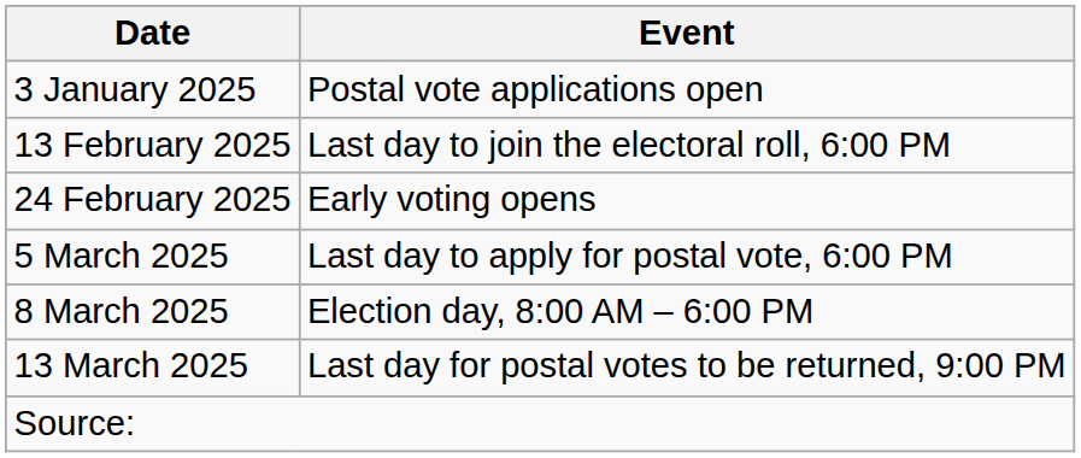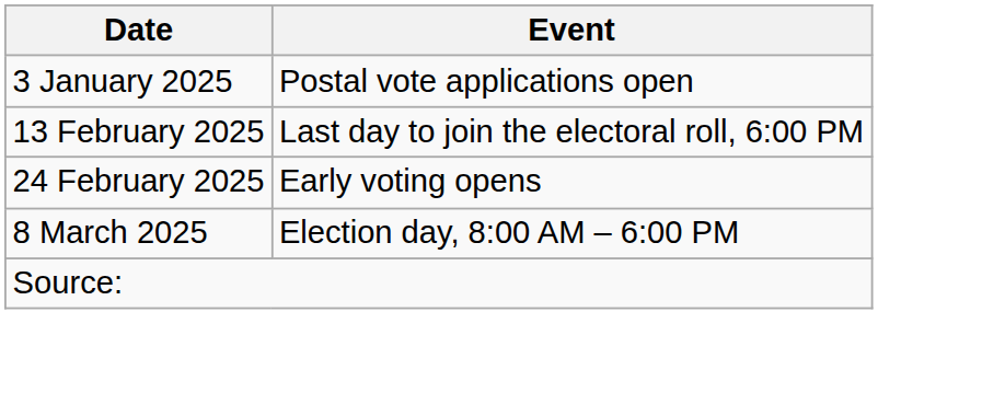- row: 5 March 2025 | Last day to apply for postal vote, 6:00 PM
- row: 13 March 2025 | Last day for postal votes to be returned, 9:00 PM
